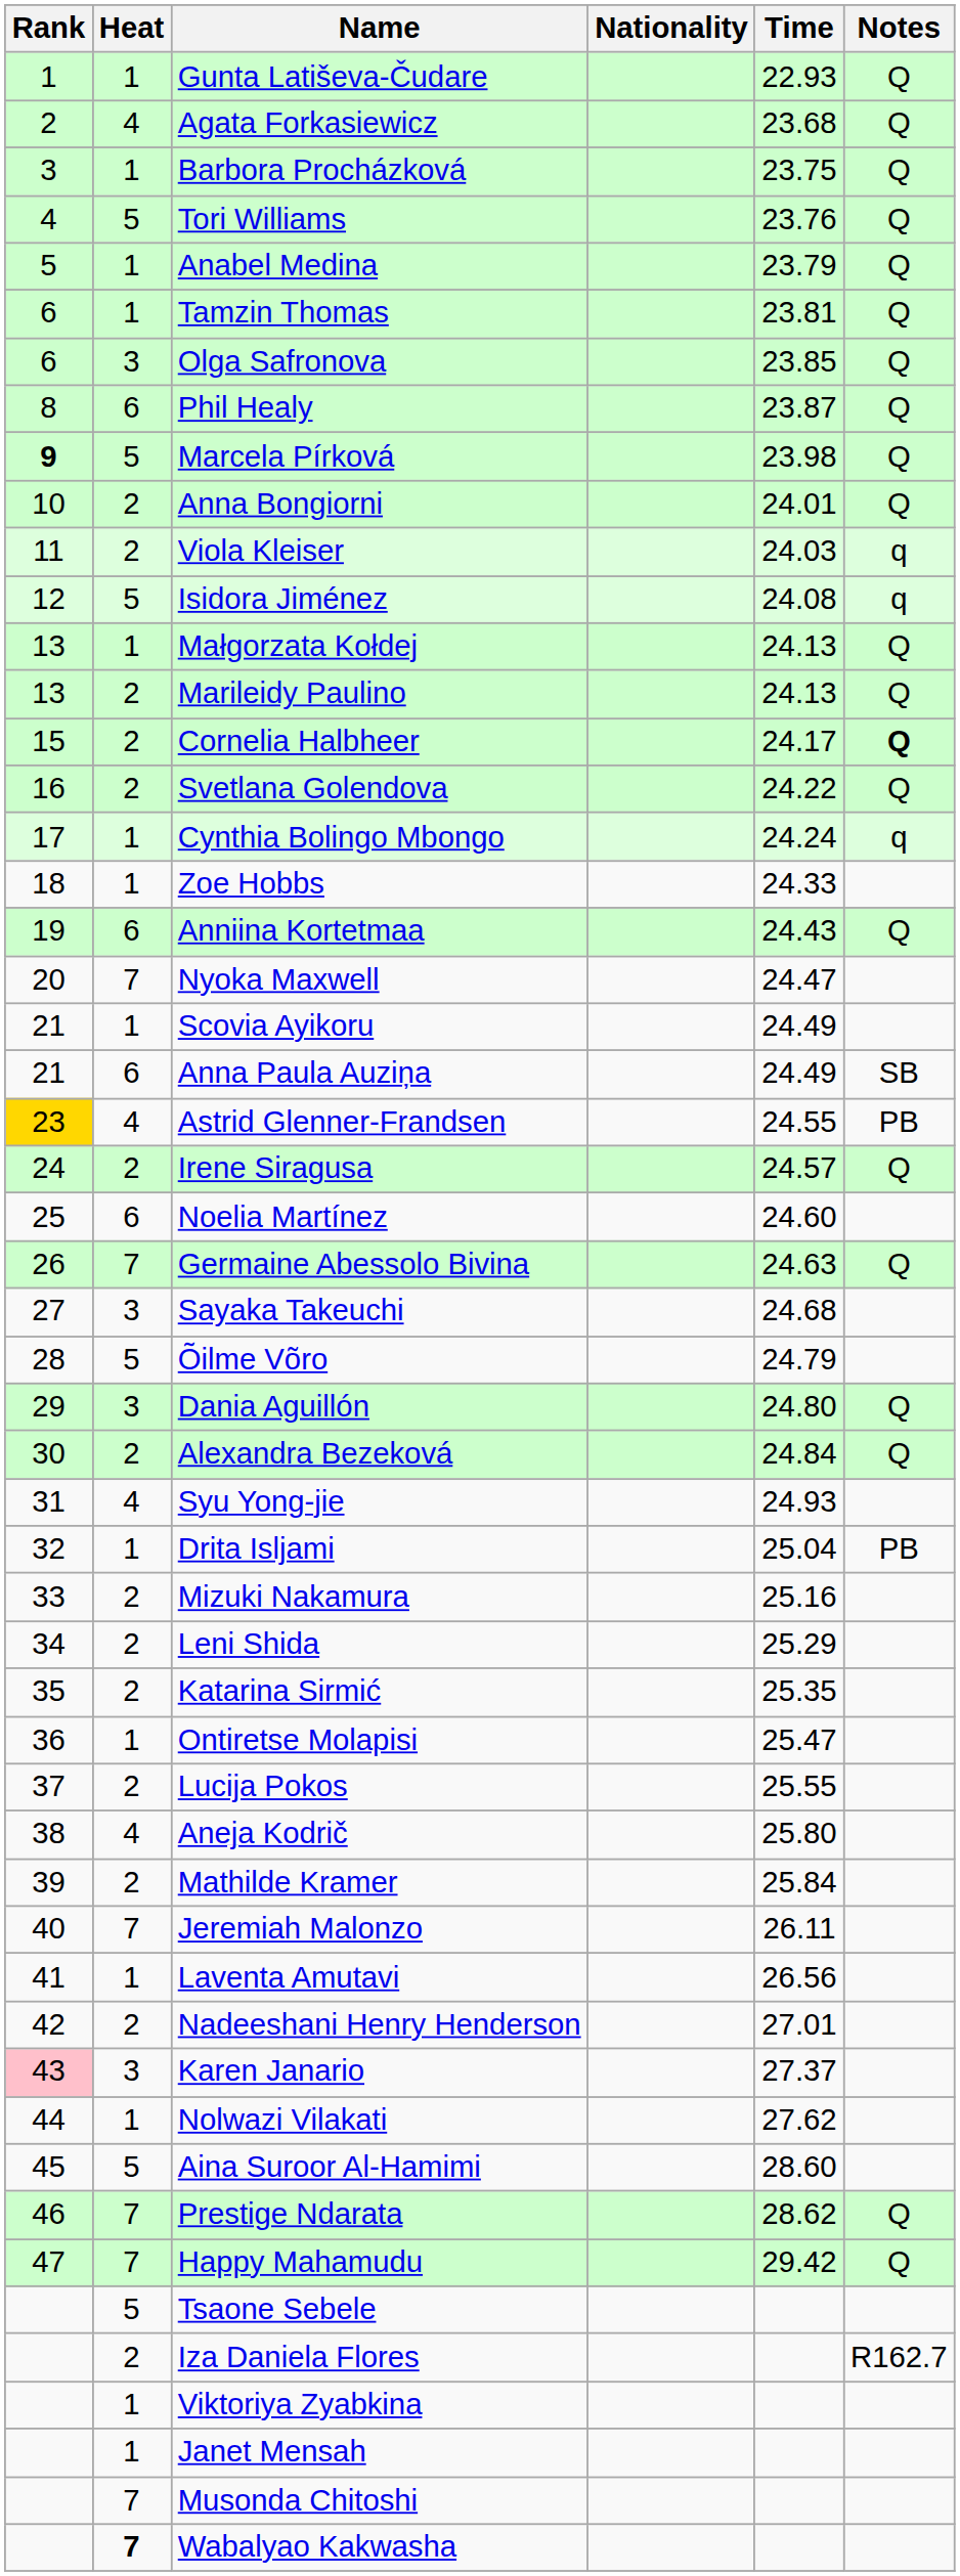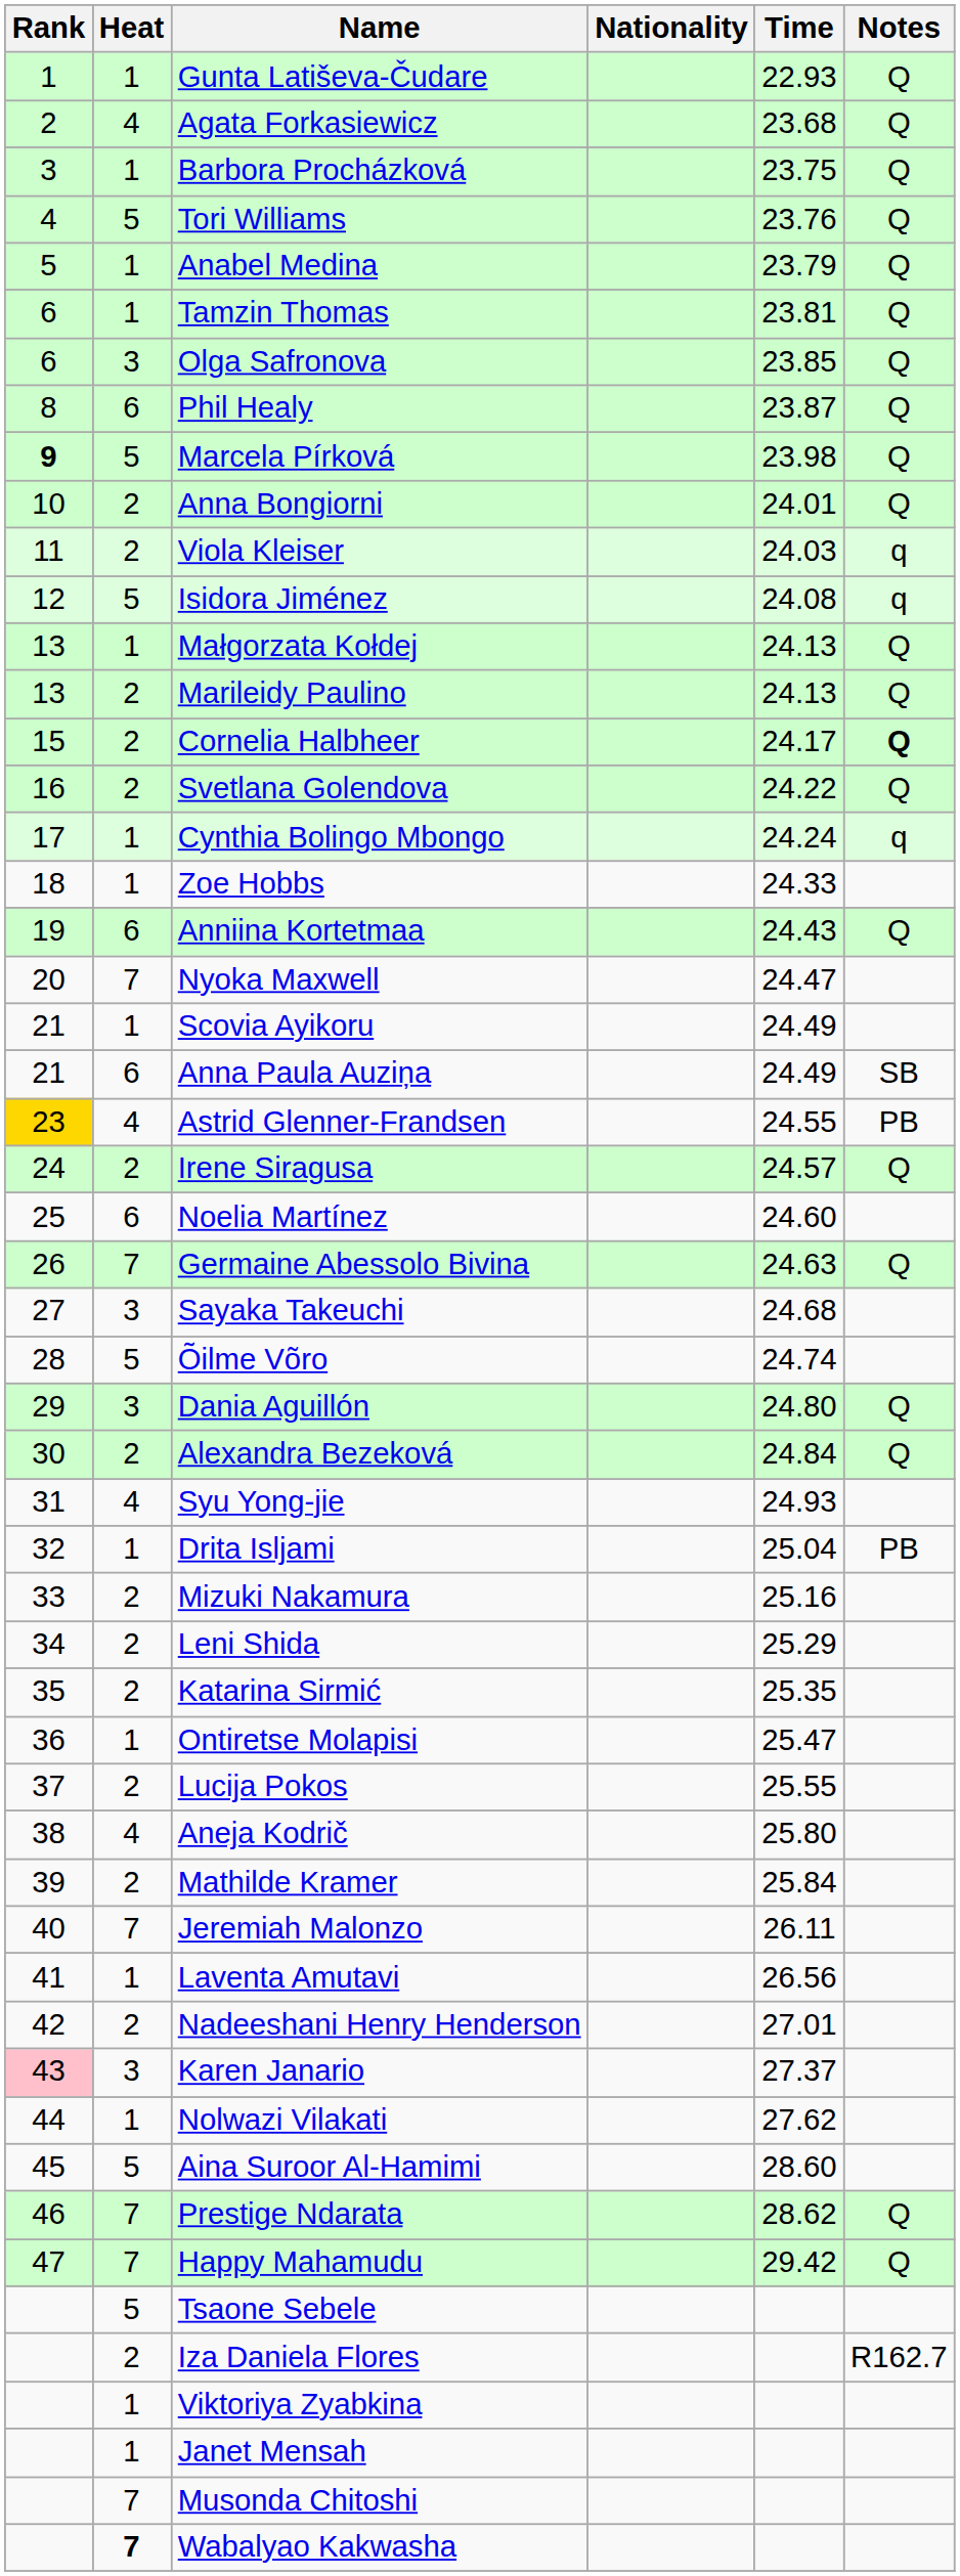Õilme Võro | Time: 24.79 -> 24.74
